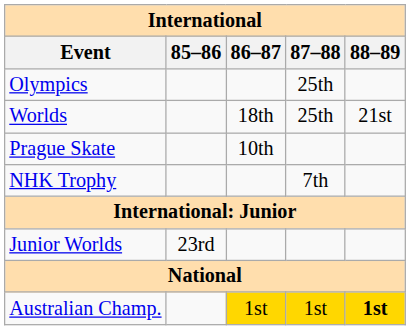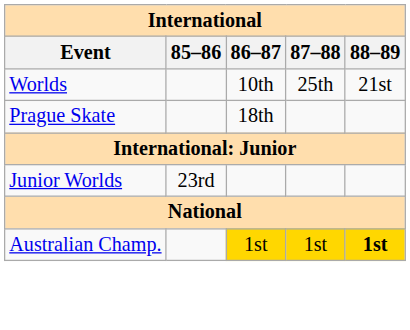- row: Olympics | 25th
Worlds | 86–87: 18th -> 10th
Prague Skate | 86–87: 10th -> 18th
- row: NHK Trophy | 7th
